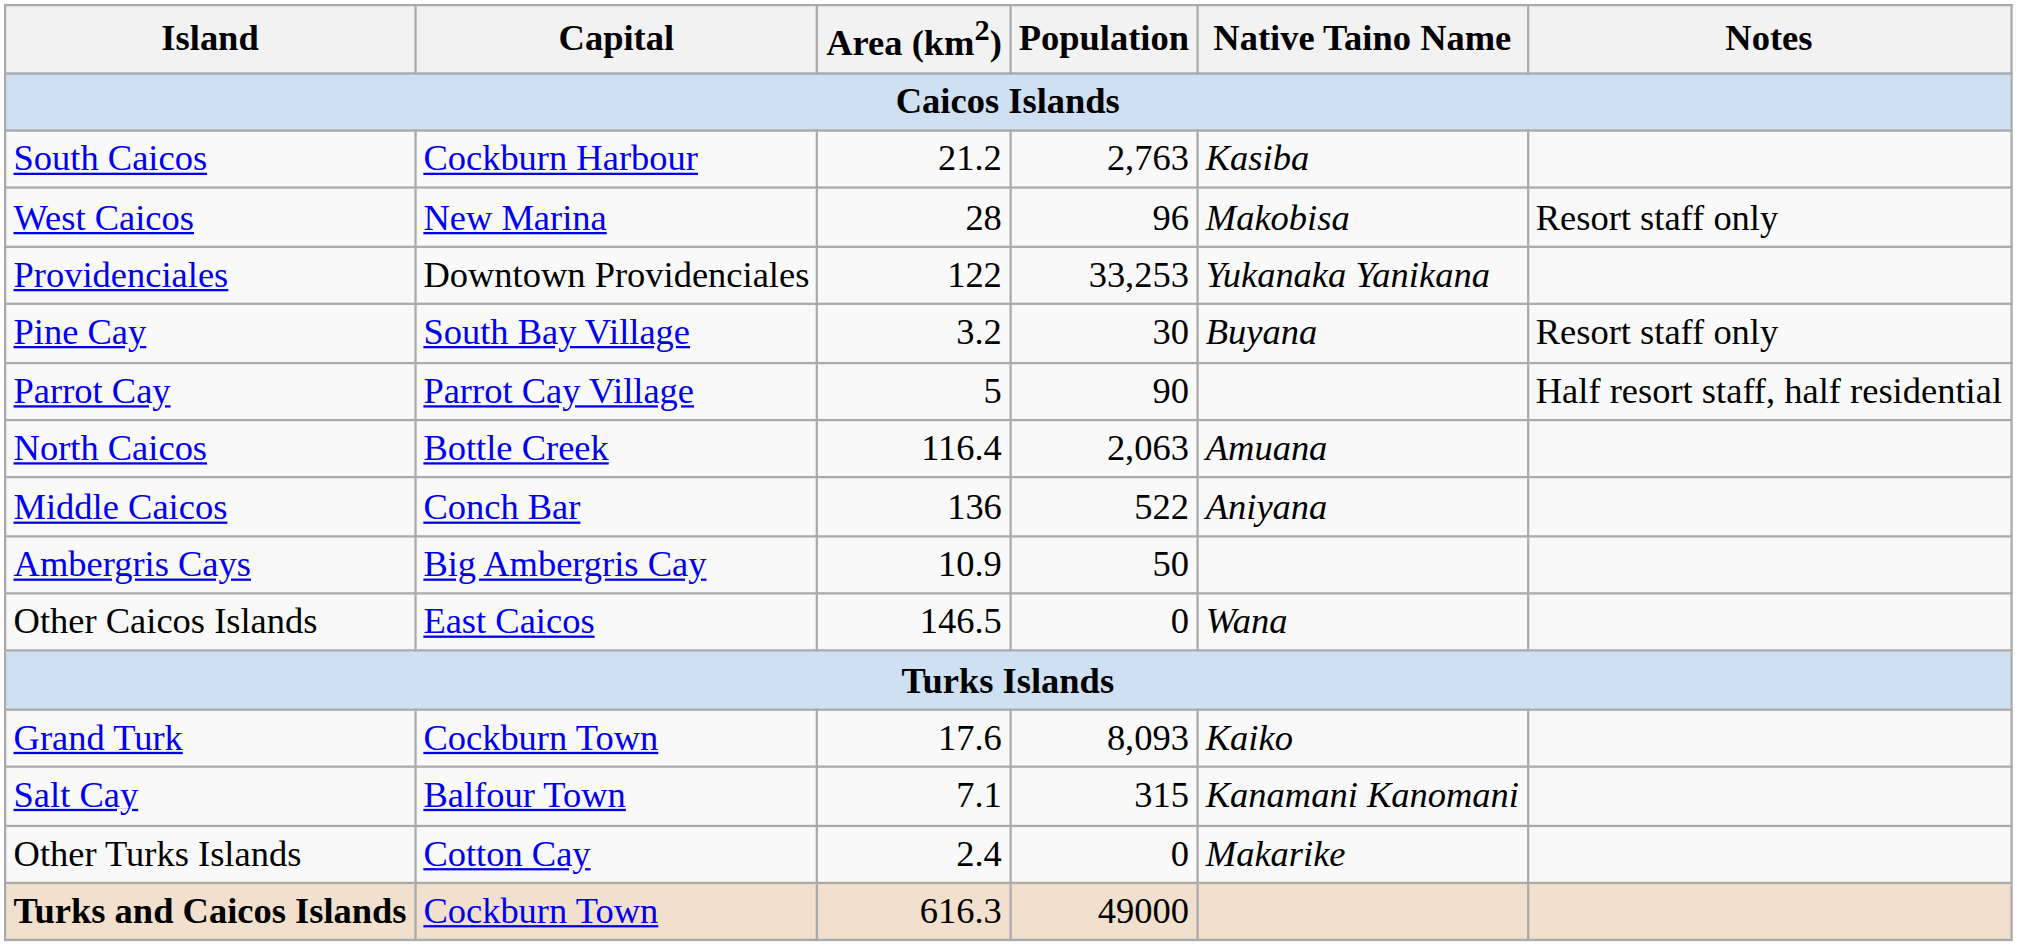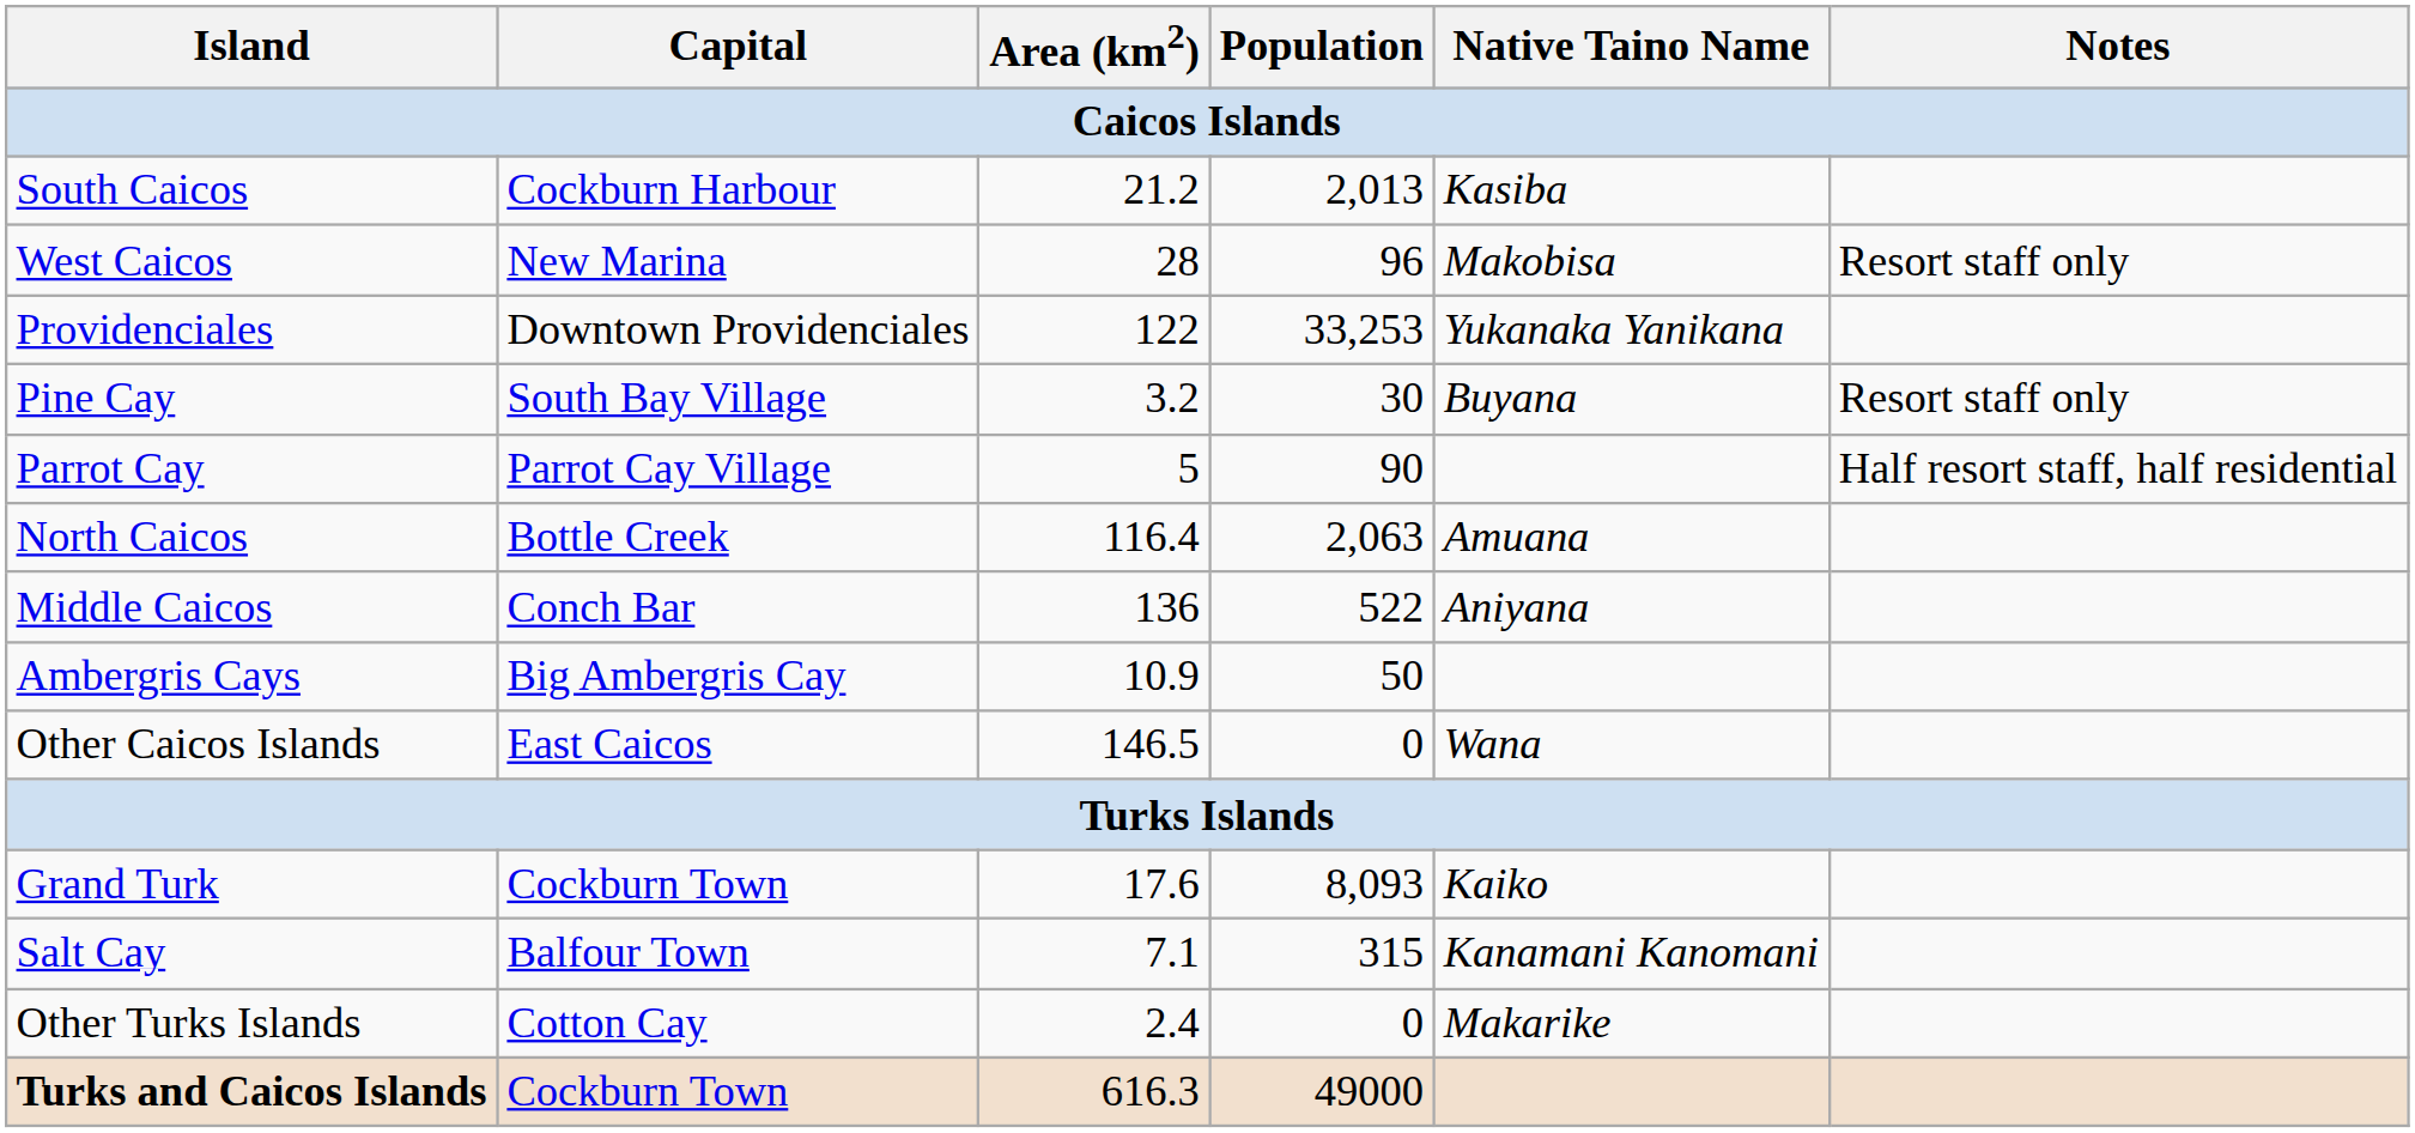South Caicos | Population: 2,763 -> 2,013
